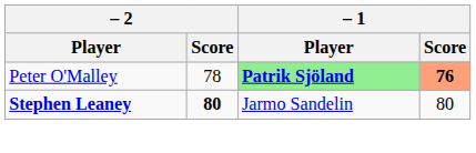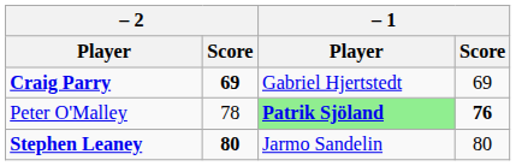+ row: Craig Parry | 69 | Gabriel Hjertstedt | 69
Peter O'Malley | – 1 / Score: lightsalmon background -> no background
